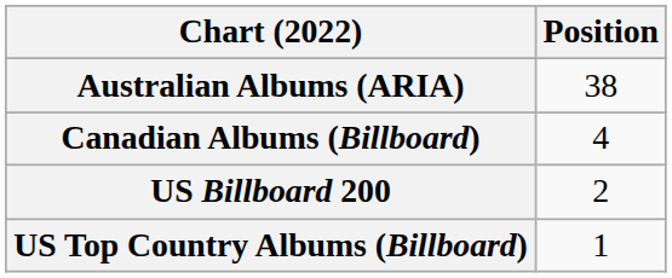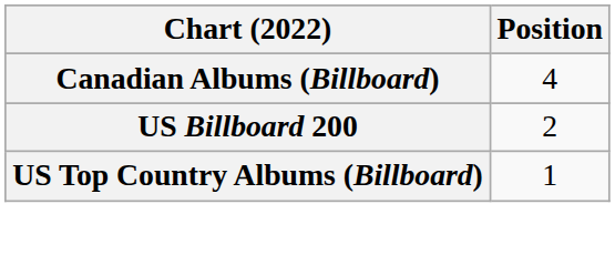- row: Australian Albums (ARIA) | 38
